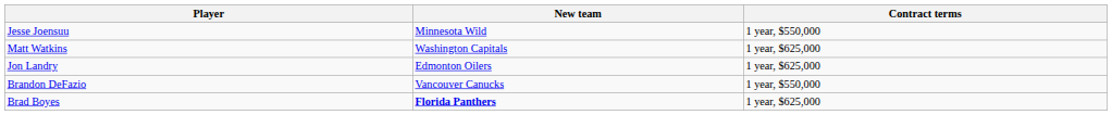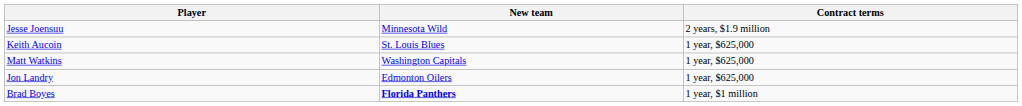Jesse Joensuu | Contract terms: 1 year, $550,000 -> 2 years, $1.9 million
+ row: Keith Aucoin | St. Louis Blues | 1 year, $625,000
- row: Brandon DeFazio | Vancouver Canucks | 1 year, $550,000
Brad Boyes | Contract terms: 1 year, $625,000 -> 1 year, $1 million
